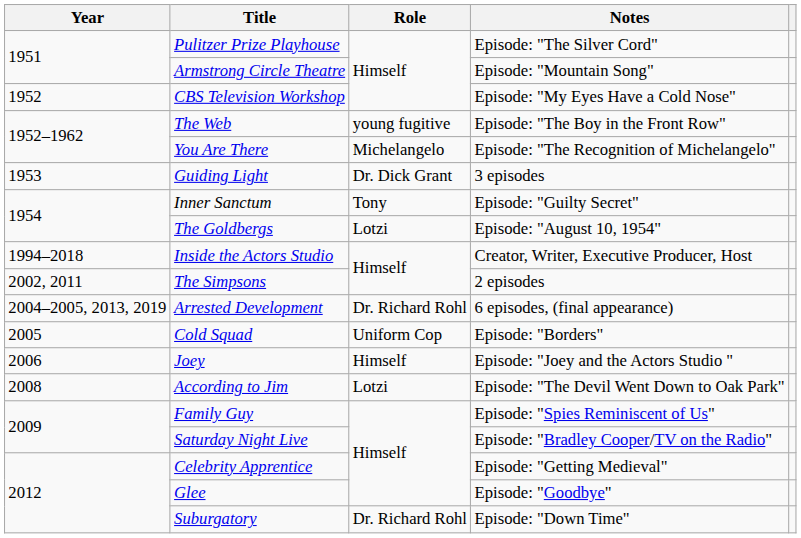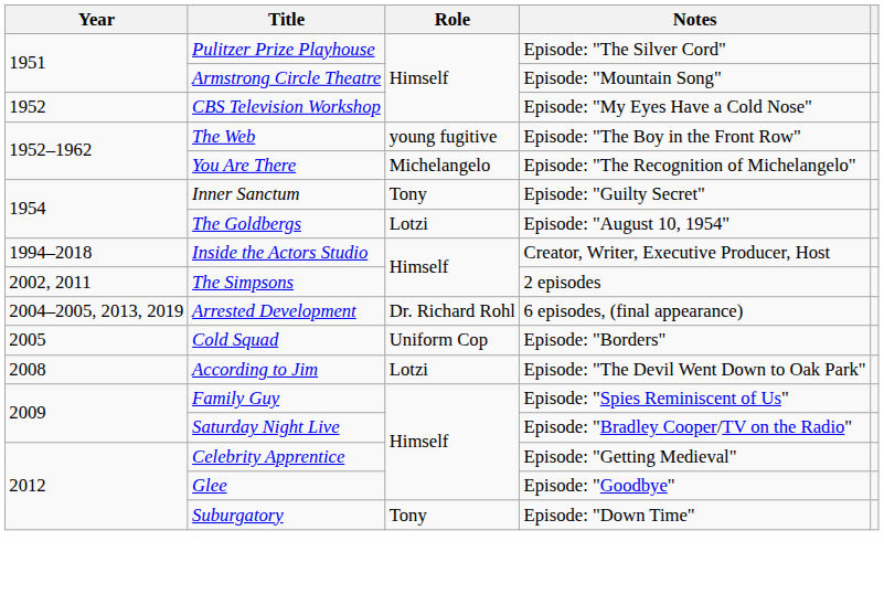- row: 1953 | Guiding Light | Dr. Dick Grant | 3 episodes
- row: 2006 | Joey | Himself | Episode: "Joey and the Actors Studio "
Suburgatory | Role: Dr. Richard Rohl -> Tony
